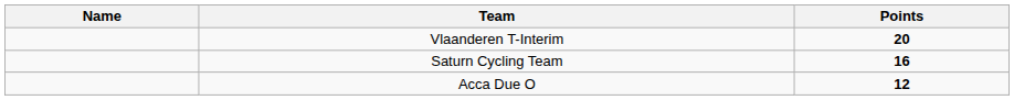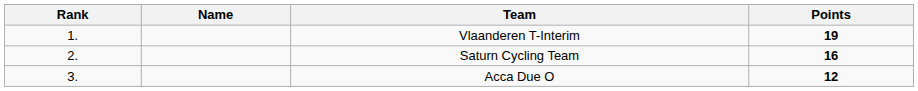+ column: Rank | 1. | 2. | 3.
Vlaanderen T-Interim | Points: 20 -> 19
